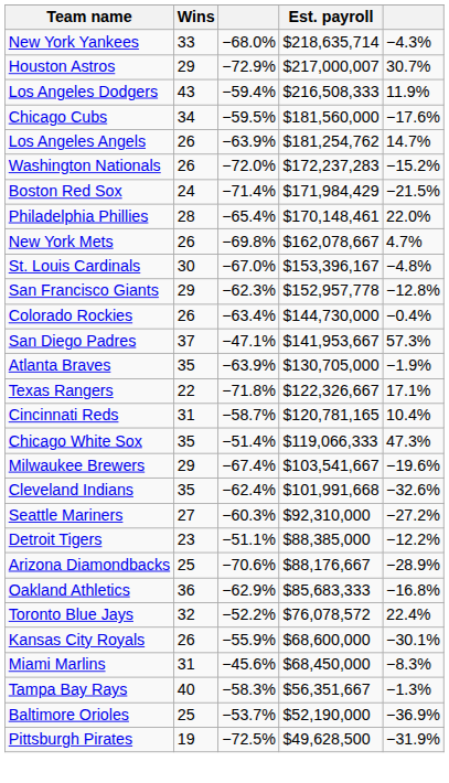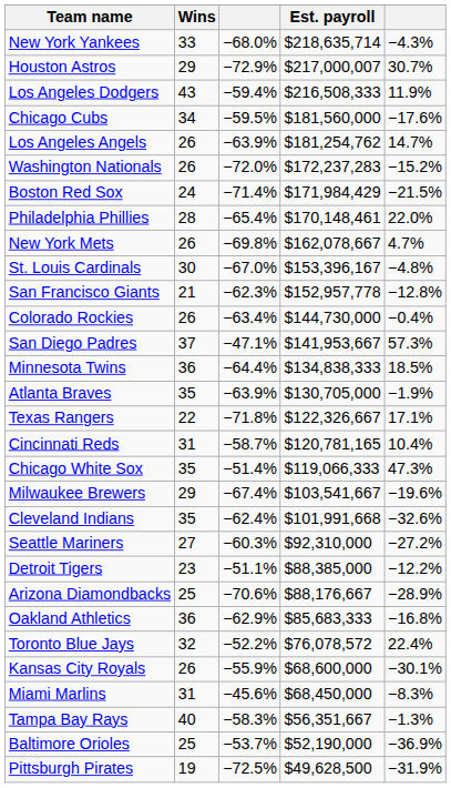San Francisco Giants | Wins: 29 -> 21
+ row: Minnesota Twins | 36 | −64.4% | $134,838,333 | 18.5%
